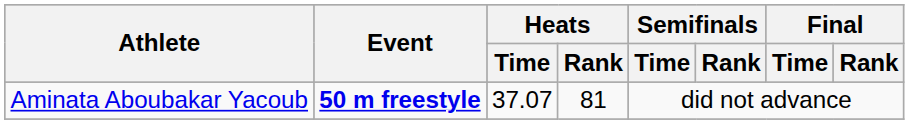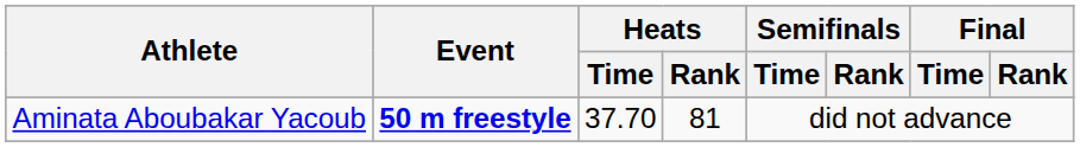Aminata Aboubakar Yacoub | Heats / Time: 37.07 -> 37.70
